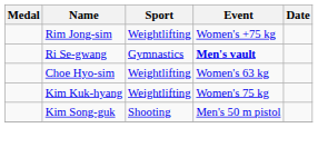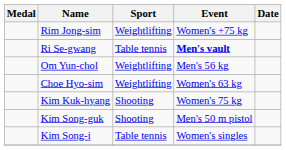Ri Se-gwang | Sport: Gymnastics -> Table tennis
+ row: Om Yun-chol | Weightlifting | Men's 56 kg
Kim Kuk-hyang | Sport: Weightlifting -> Shooting
+ row: Kim Song-i | Table tennis | Women's singles
